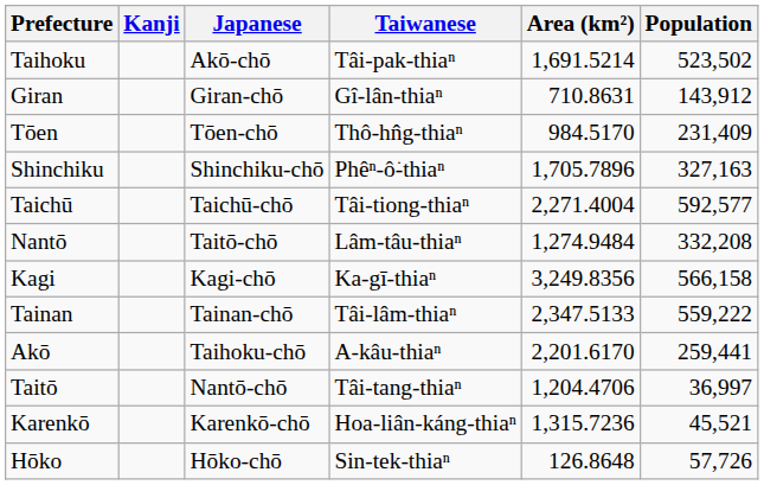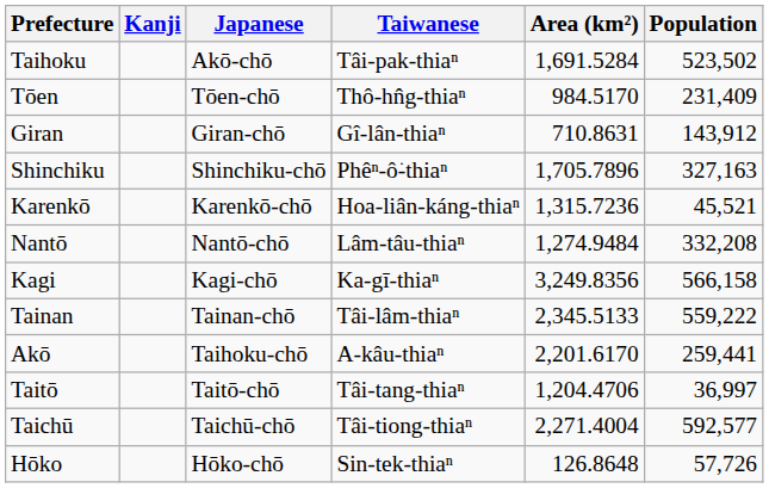Taihoku | Area (km²): 1,691.5214 -> 1,691.5284
rows swapped: Giran <-> Tōen
rows swapped: Taichū <-> Karenkō
Nantō | Japanese: Taitō-chō -> Nantō-chō
Tainan | Area (km²): 2,347.5133 -> 2,345.5133
Taitō | Japanese: Nantō-chō -> Taitō-chō
